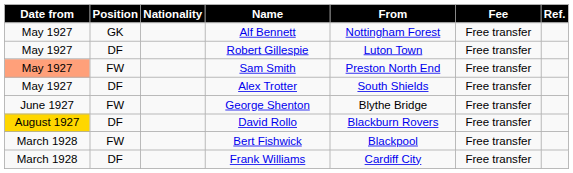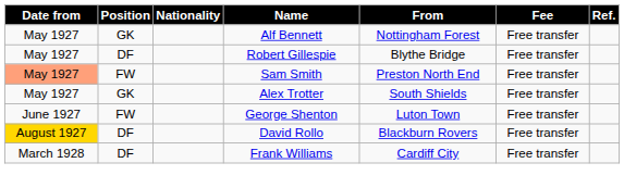Robert Gillespie | From: Luton Town -> Blythe Bridge
Alex Trotter | Position: DF -> GK
George Shenton | From: Blythe Bridge -> Luton Town
- row: March 1928 | FW | Bert Fishwick | Blackpool | Free transfer
